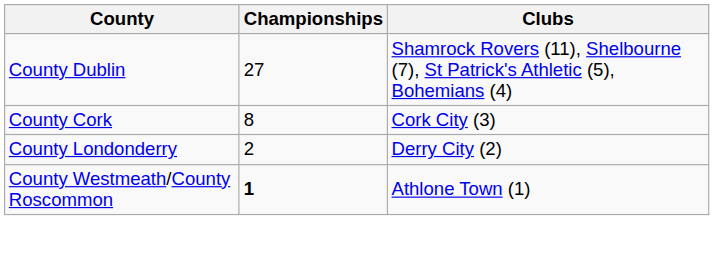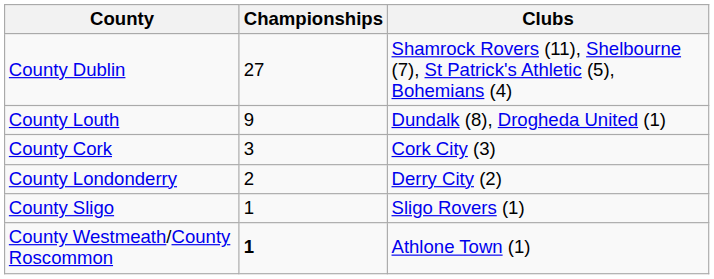+ row: County Louth | 9 | Dundalk (8), Drogheda United (1)
County Cork | Championships: 8 -> 3
+ row: County Sligo | 1 | Sligo Rovers (1)
